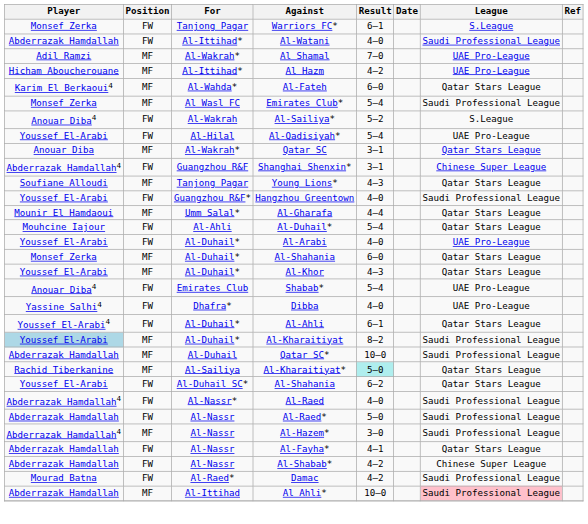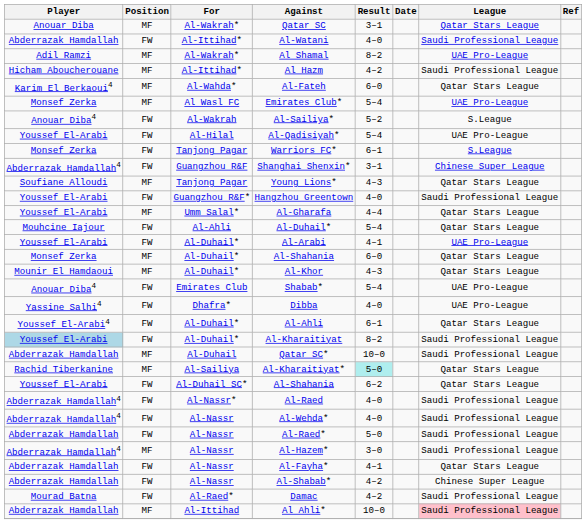rows swapped: Qatar SC <-> Warriors FC*
Al Shamal | Result: 7–0 -> 8–2
Al Hazm | League: UAE Pro-League -> Saudi Professional League
Emirates Club* | League: Saudi Professional League -> UAE Pro-League
Al-Gharafa | Player: Mounir El Hamdaoui -> Youssef El-Arabi
Al-Arabi | Result: 4–0 -> 4–1
Al-Khor | Player: Youssef El-Arabi -> Mounir El Hamdaoui
Al-Kharaitiyat | Position: MF -> FW
+ row: Abderrazak Hamdallah4 | FW | Al-Nassr | Al-Wehda* | 4–0 | Saudi Professional League
